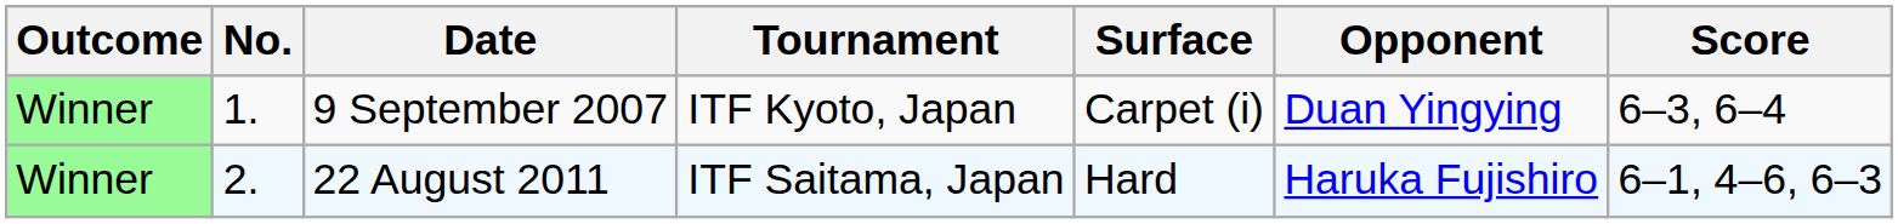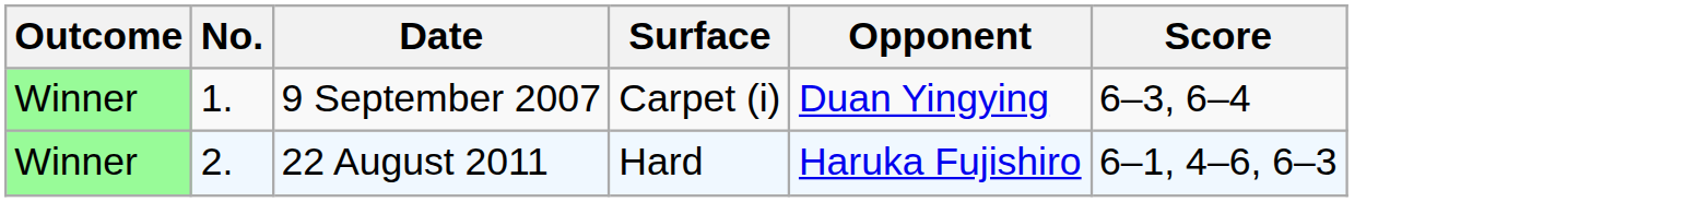- column: Tournament | ITF Kyoto, Japan | ITF Saitama, Japan
